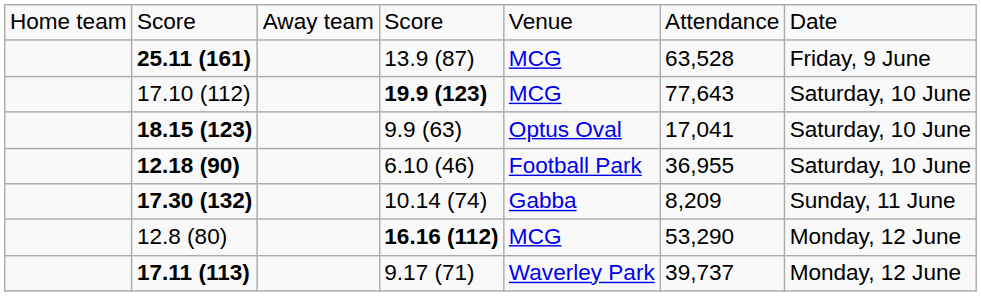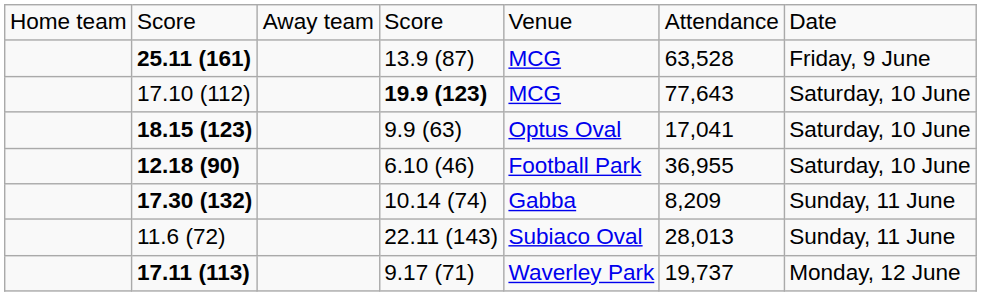+ row: 11.6 (72) | 22.11 (143) | Subiaco Oval | 28,013 | Sunday, 11 June
- row: 12.8 (80) | 16.16 (112) | MCG | 53,290 | Monday, 12 June
17.11 (113) | column 6: 39,737 -> 19,737
